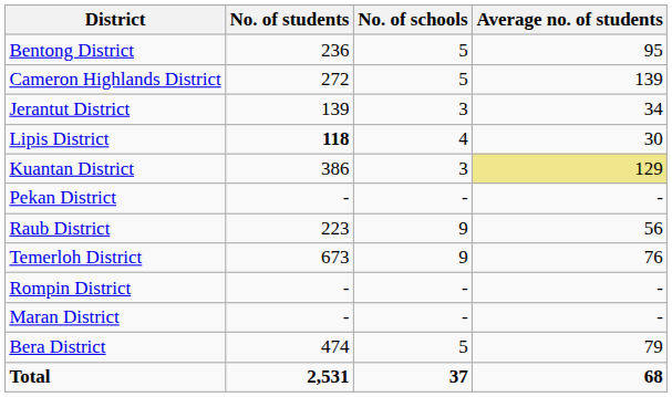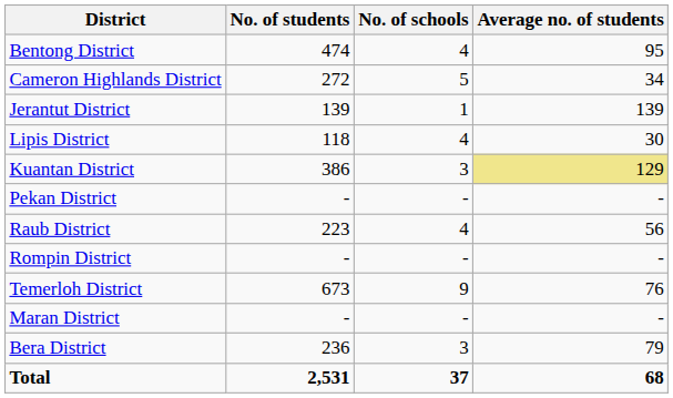Bentong District | No. of students: 236 -> 474
Bentong District | No. of schools: 5 -> 4
Cameron Highlands District | Average no. of students: 139 -> 34
Jerantut District | No. of schools: 3 -> 1
Jerantut District | Average no. of students: 34 -> 139
Lipis District | No. of students: bold -> normal
Raub District | No. of schools: 9 -> 4
rows swapped: Temerloh District <-> Rompin District
Bera District | No. of students: 474 -> 236
Bera District | No. of schools: 5 -> 3
